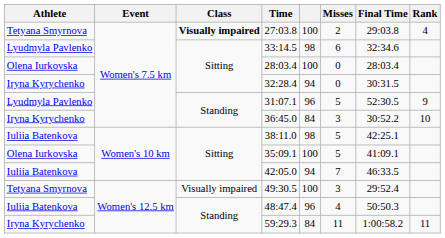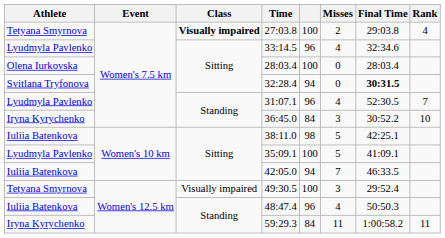33:14.5 | column 5: 98 -> 96
33:14.5 | Misses: 6 -> 4
32:28.4 | Athlete: Iryna Kyrychenko -> Svitlana Tryfonova
32:28.4 | Final Time: normal -> bold
31:07.1 | Misses: 5 -> 4
31:07.1 | Rank: 9 -> 7
35:09.1 | Athlete: Olena Iurkovska -> Lyudmyla Pavlenko
